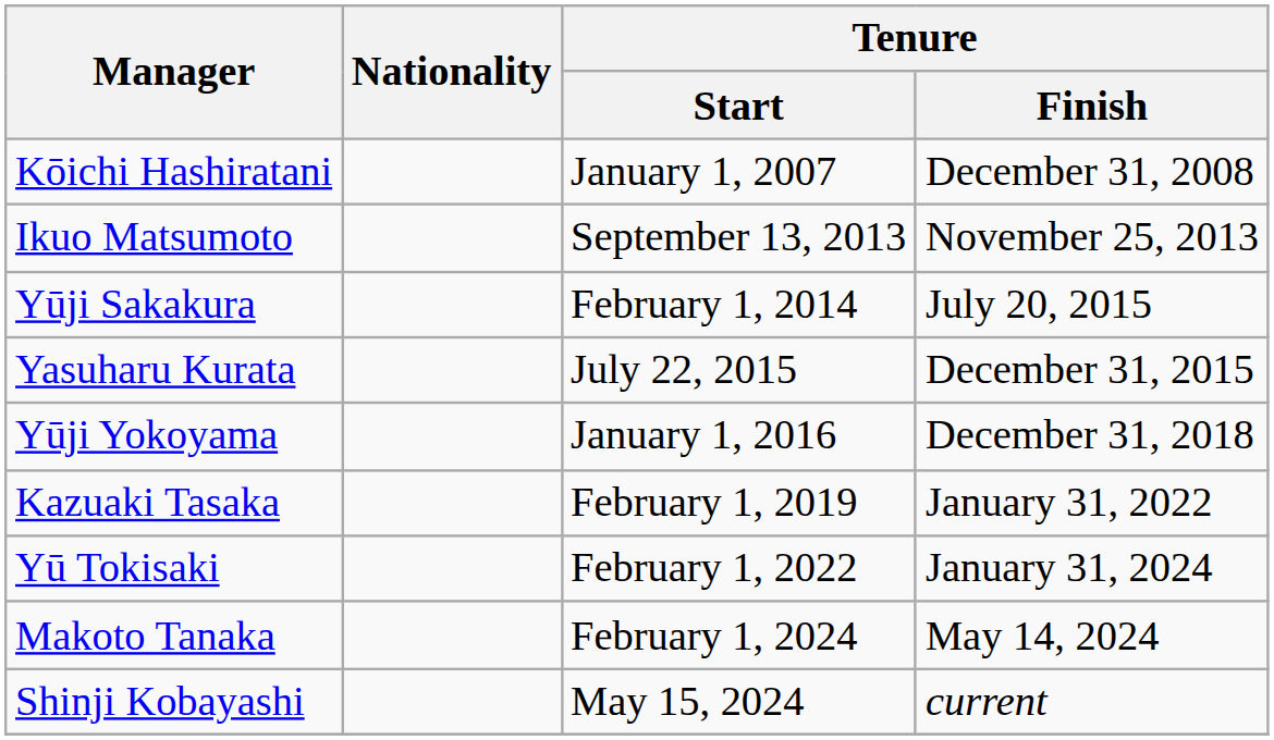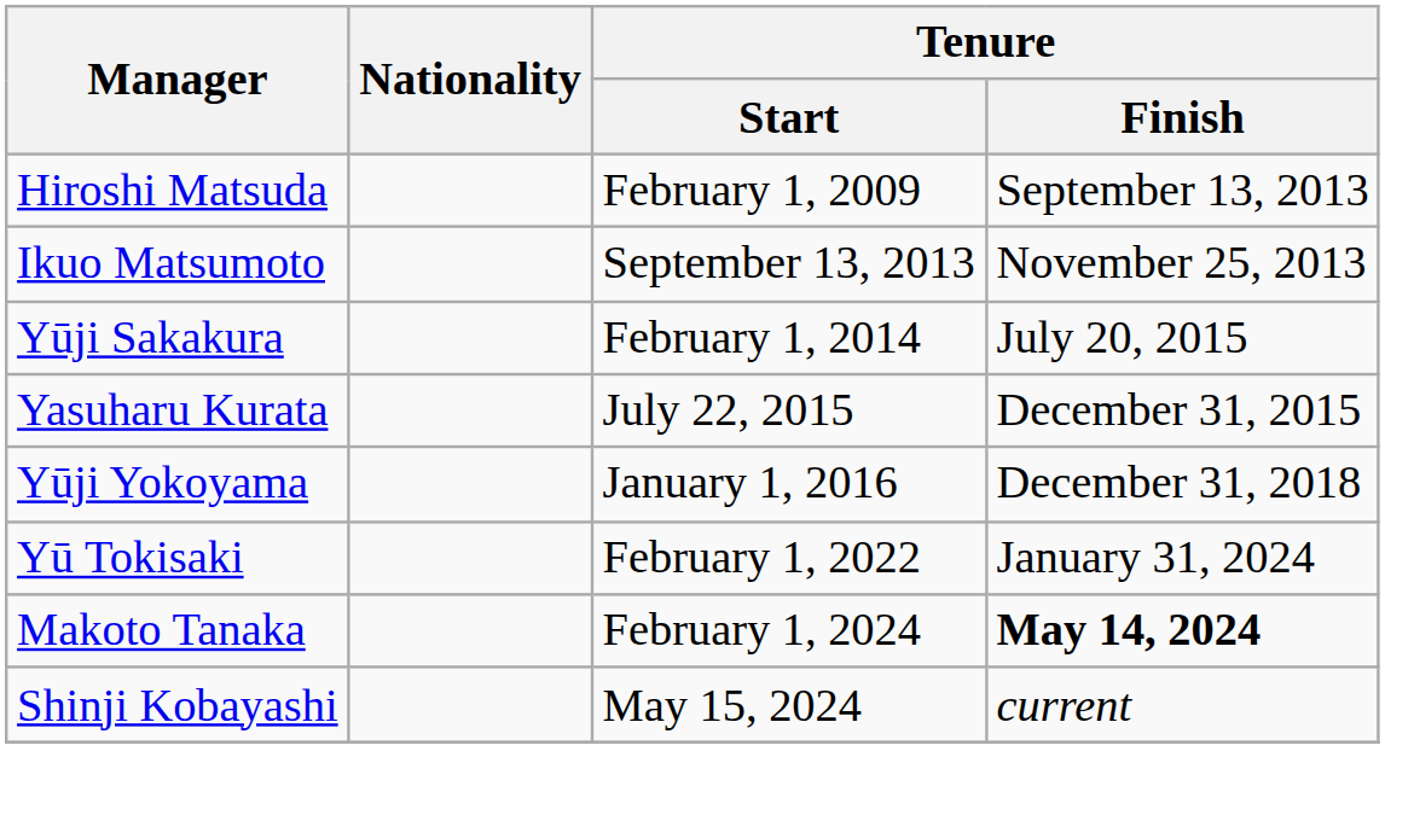- row: Kōichi Hashiratani | January 1, 2007 | December 31, 2008
+ row: Hiroshi Matsuda | February 1, 2009 | September 13, 2013
- row: Kazuaki Tasaka | February 1, 2019 | January 31, 2022
Makoto Tanaka | Tenure / Finish: normal -> bold
